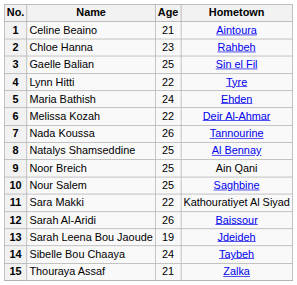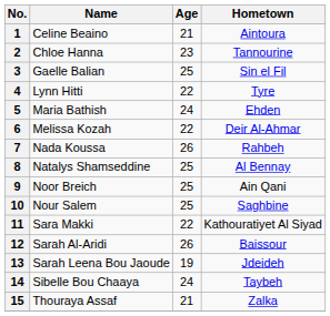2 | Hometown: Rahbeh -> Tannourine
7 | Hometown: Tannourine -> Rahbeh
